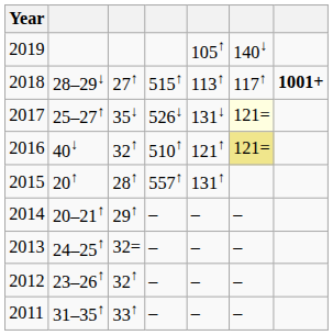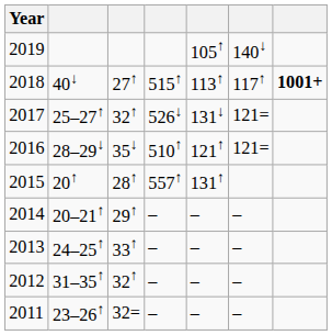2018 | column 2: 28–29↓ -> 40↓
2017 | column 3: 35↓ -> 32↑
2017 | column 6: lightyellow background -> no background
2016 | column 2: 40↓ -> 28–29↓
2016 | column 3: 32↑ -> 35↓
2016 | column 6: khaki background -> no background
2013 | column 3: 32= -> 33↑
2012 | column 2: 23–26↑ -> 31–35↑
2011 | column 2: 31–35↑ -> 23–26↑
2011 | column 3: 33↑ -> 32=
